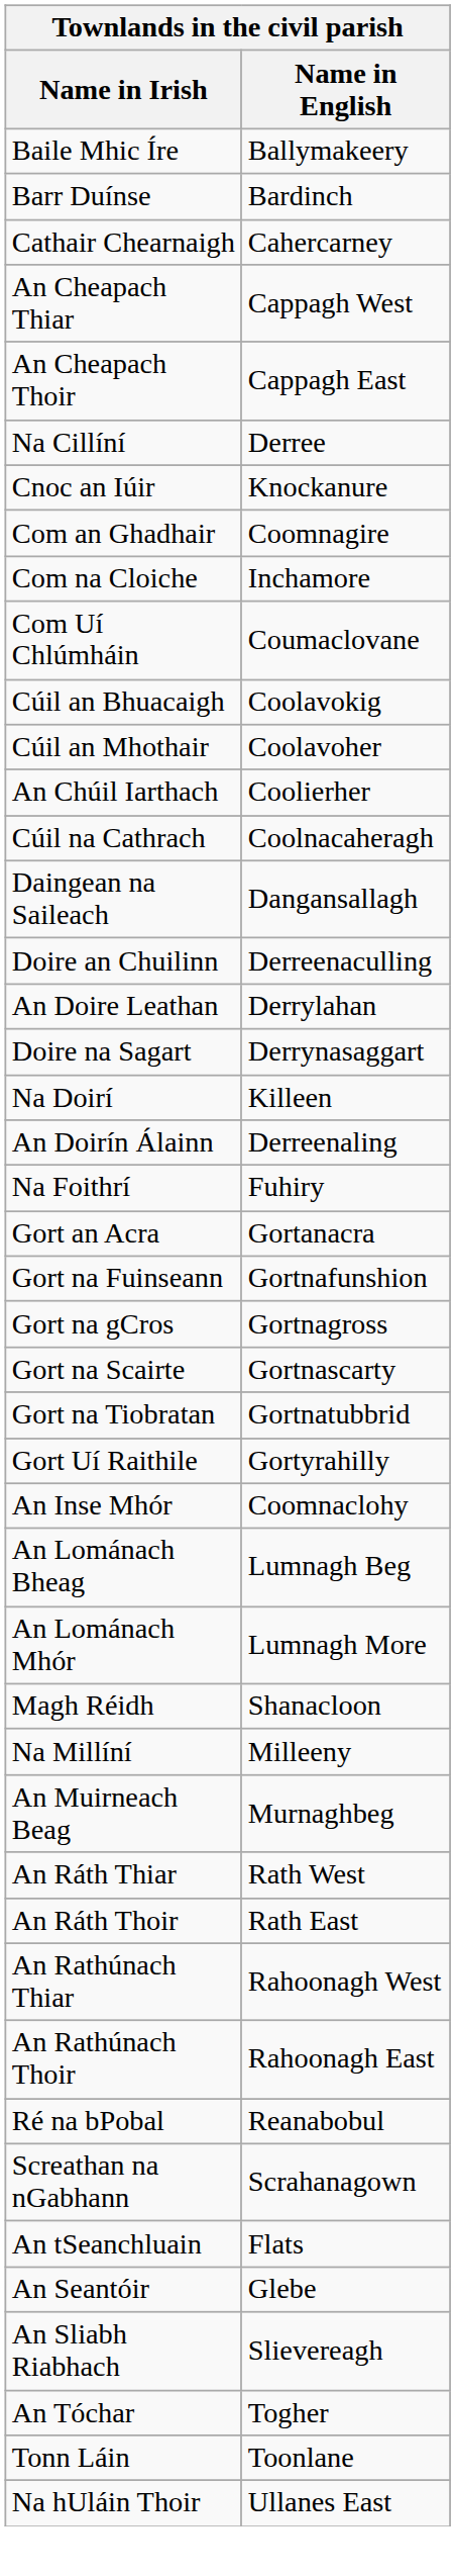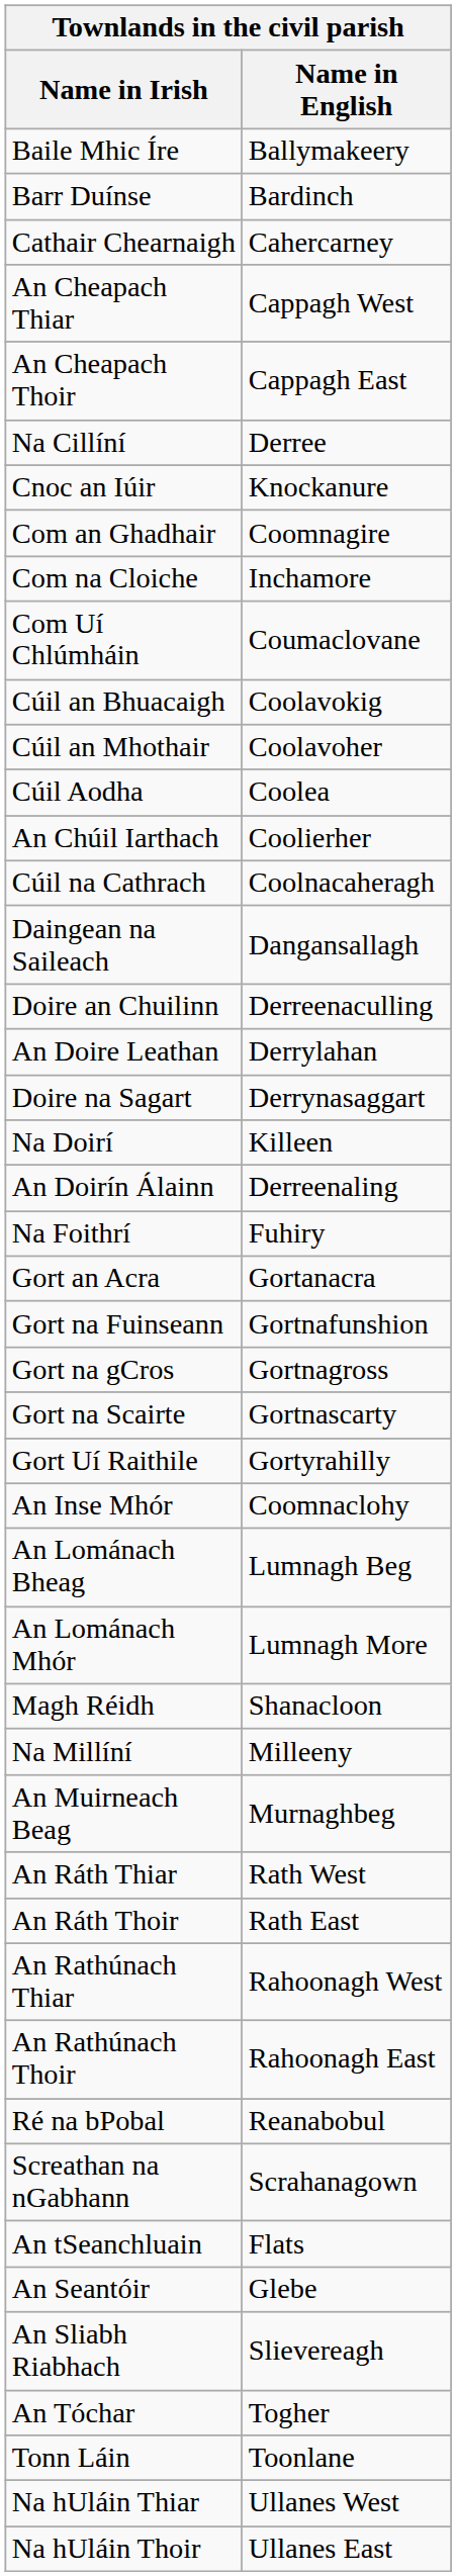+ row: Cúil Aodha | Coolea
- row: Gort na Tiobratan | Gortnatubbrid
+ row: Na hUláin Thiar | Ullanes West
